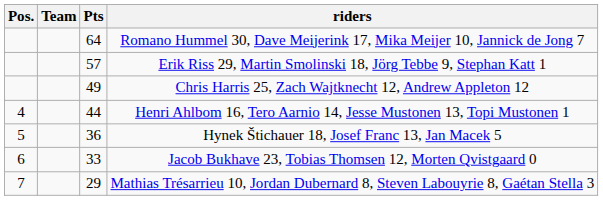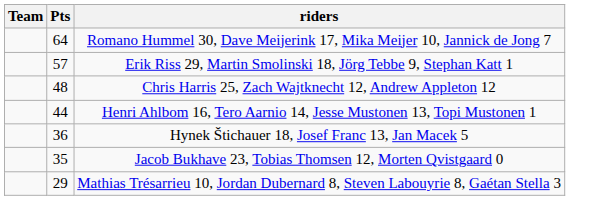- column: Pos. | 4 | 5 | 6 | 7
Chris Harris 25, Zach Wajtknecht 12, Andrew Appleton 12 | Pts: 49 -> 48
Jacob Bukhave 23, Tobias Thomsen 12, Morten Qvistgaard 0 | Pts: 33 -> 35
